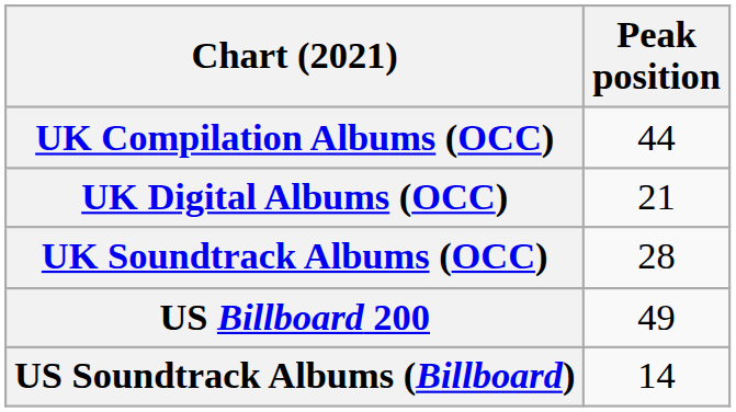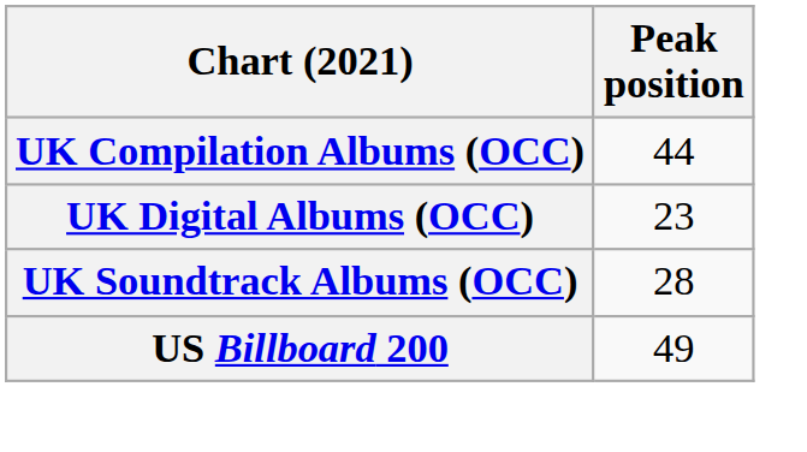UK Digital Albums (OCC) | Peak position: 21 -> 23
- row: US Soundtrack Albums (Billboard) | 14
